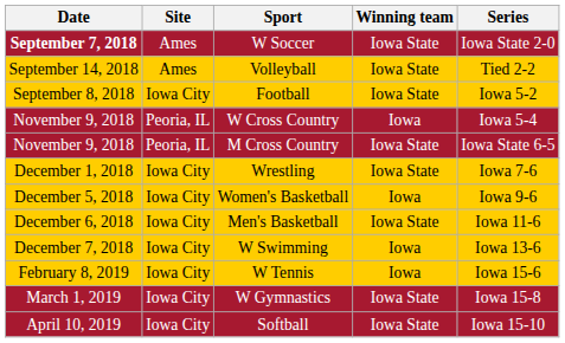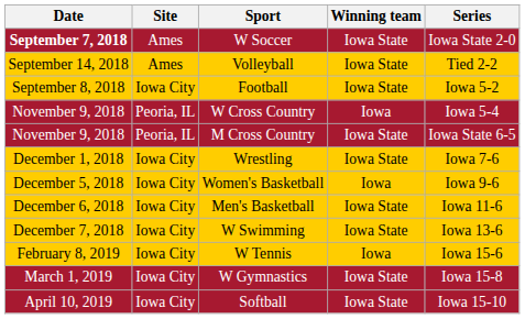W Swimming | Winning team: Iowa -> Iowa State
